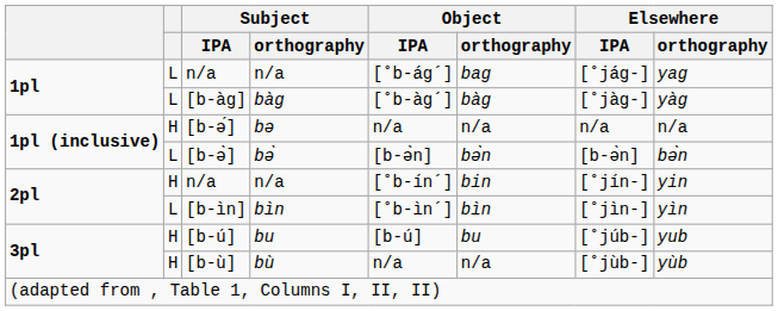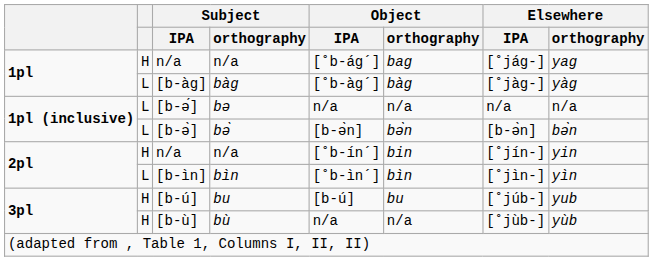1pl / n/a | column 2: L -> H
[b-ə́] | column 2: H -> L
